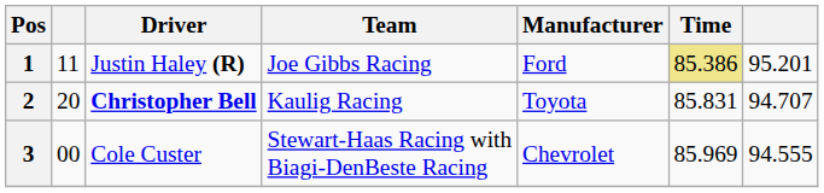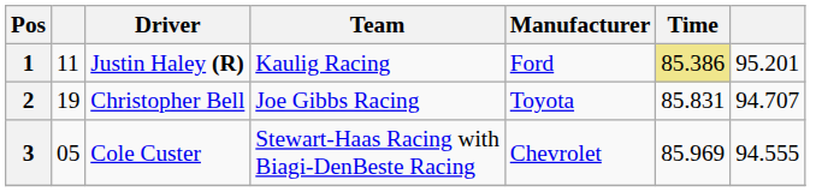1 | Team: Joe Gibbs Racing -> Kaulig Racing
2 | column 2: 20 -> 19
2 | Driver: bold -> normal
2 | Team: Kaulig Racing -> Joe Gibbs Racing
3 | column 2: 00 -> 05
